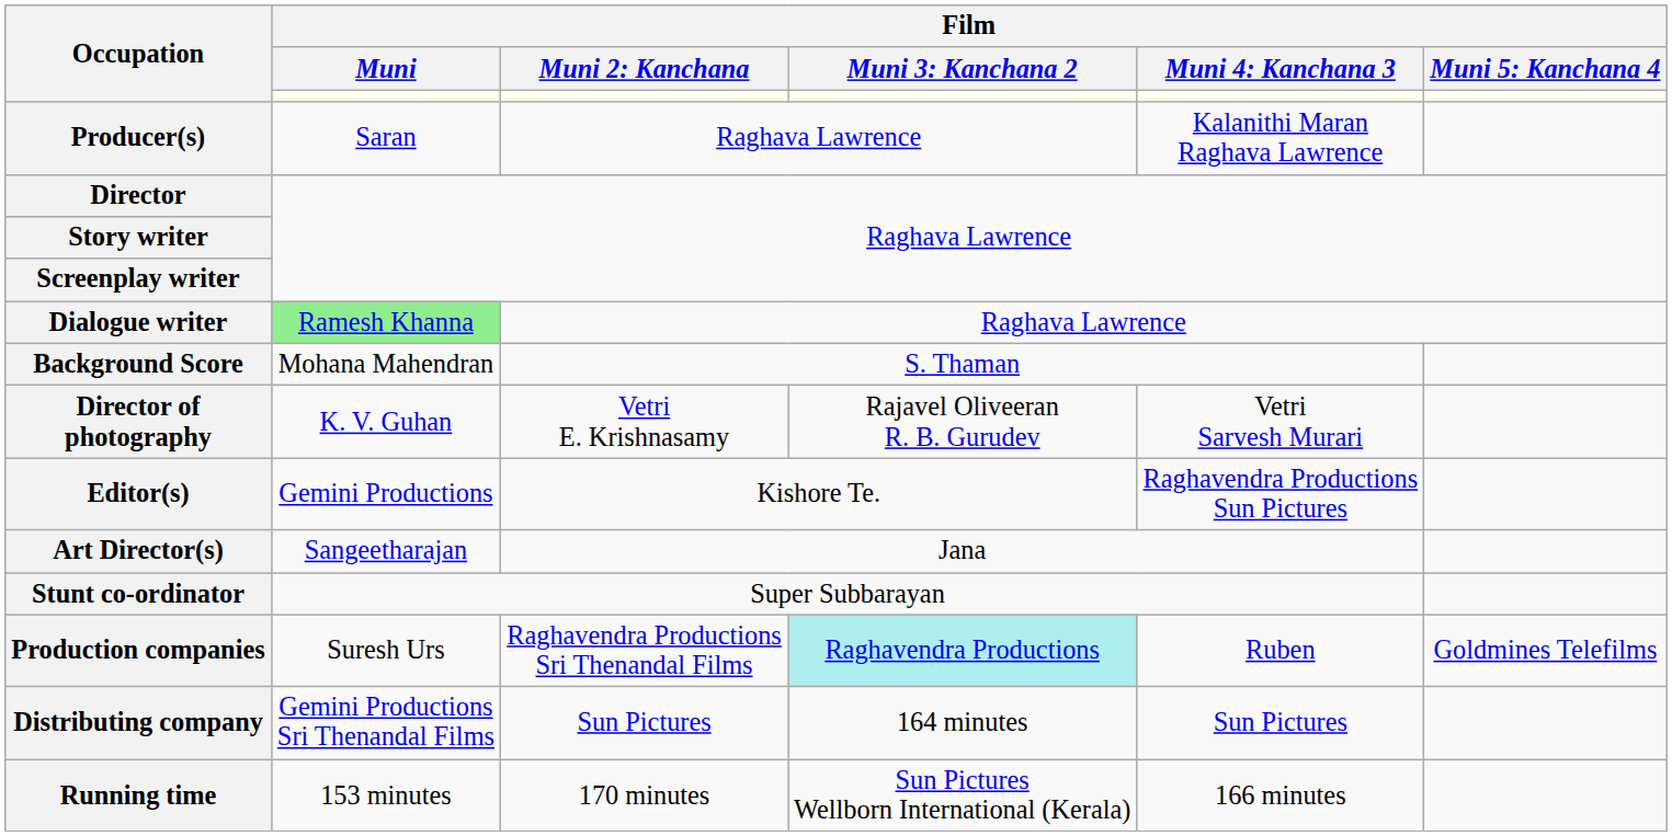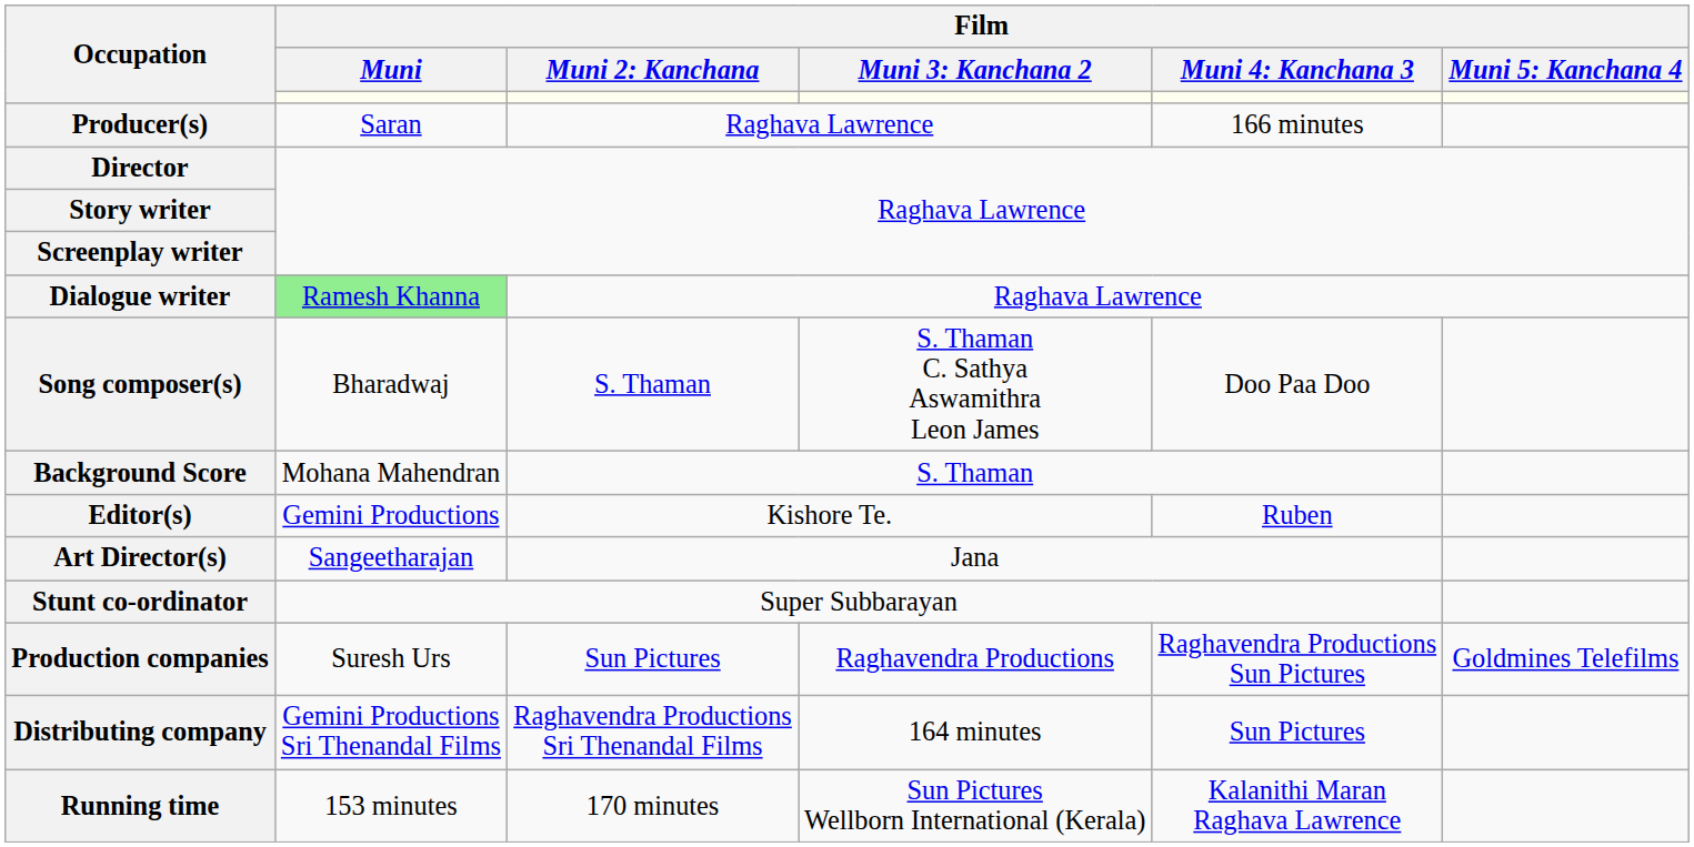Producer(s) | column 5: Kalanithi Maran Raghava Lawrence -> 166 minutes
+ row: Song composer(s) | Bharadwaj | S. Thaman | S. Thaman C. Sathya Aswamithra Leon James | Doo Paa Doo
- row: Director of photography | K. V. Guhan | Vetri E. Krishnasamy | Rajavel Oliveeran R. B. Gurudev | Vetri Sarvesh Murari
Editor(s) | column 5: Raghavendra Productions Sun Pictures -> Ruben
Production companies | column 3: Raghavendra Productions Sri Thenandal Films -> Sun Pictures
Production companies | column 4: paleturquoise background -> no background
Production companies | column 5: Ruben -> Raghavendra Productions Sun Pictures
Distributing company | column 3: Sun Pictures -> Raghavendra Productions Sri Thenandal Films
Running time | column 5: 166 minutes -> Kalanithi Maran Raghava Lawrence
